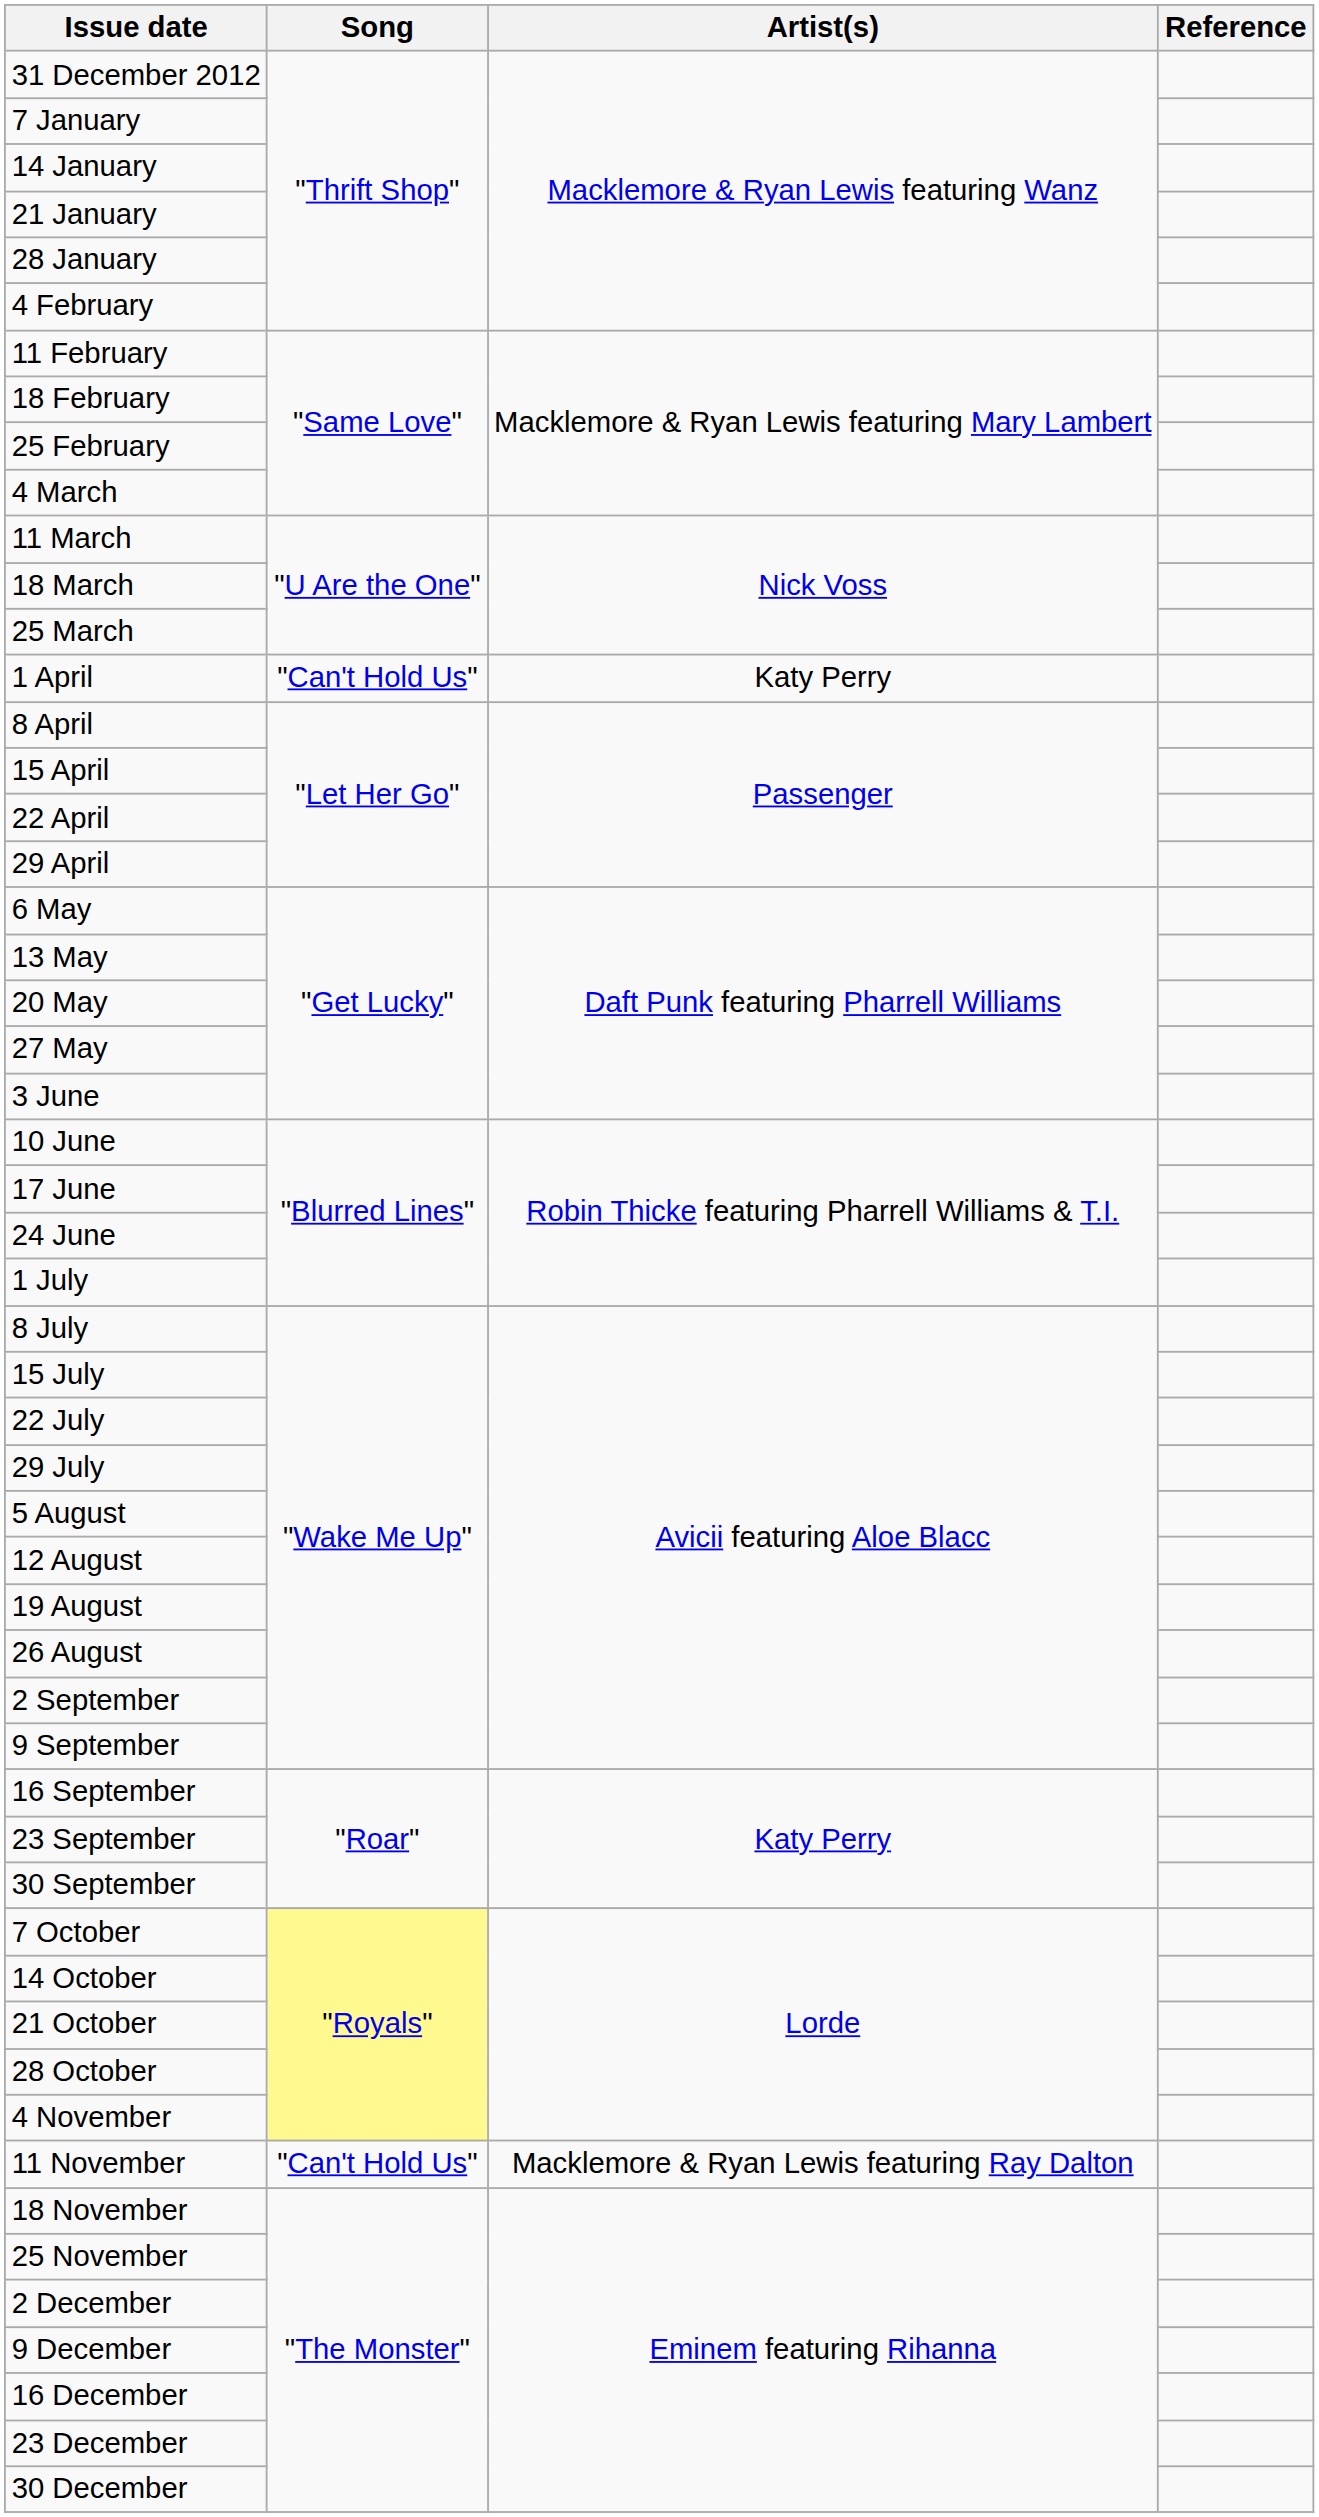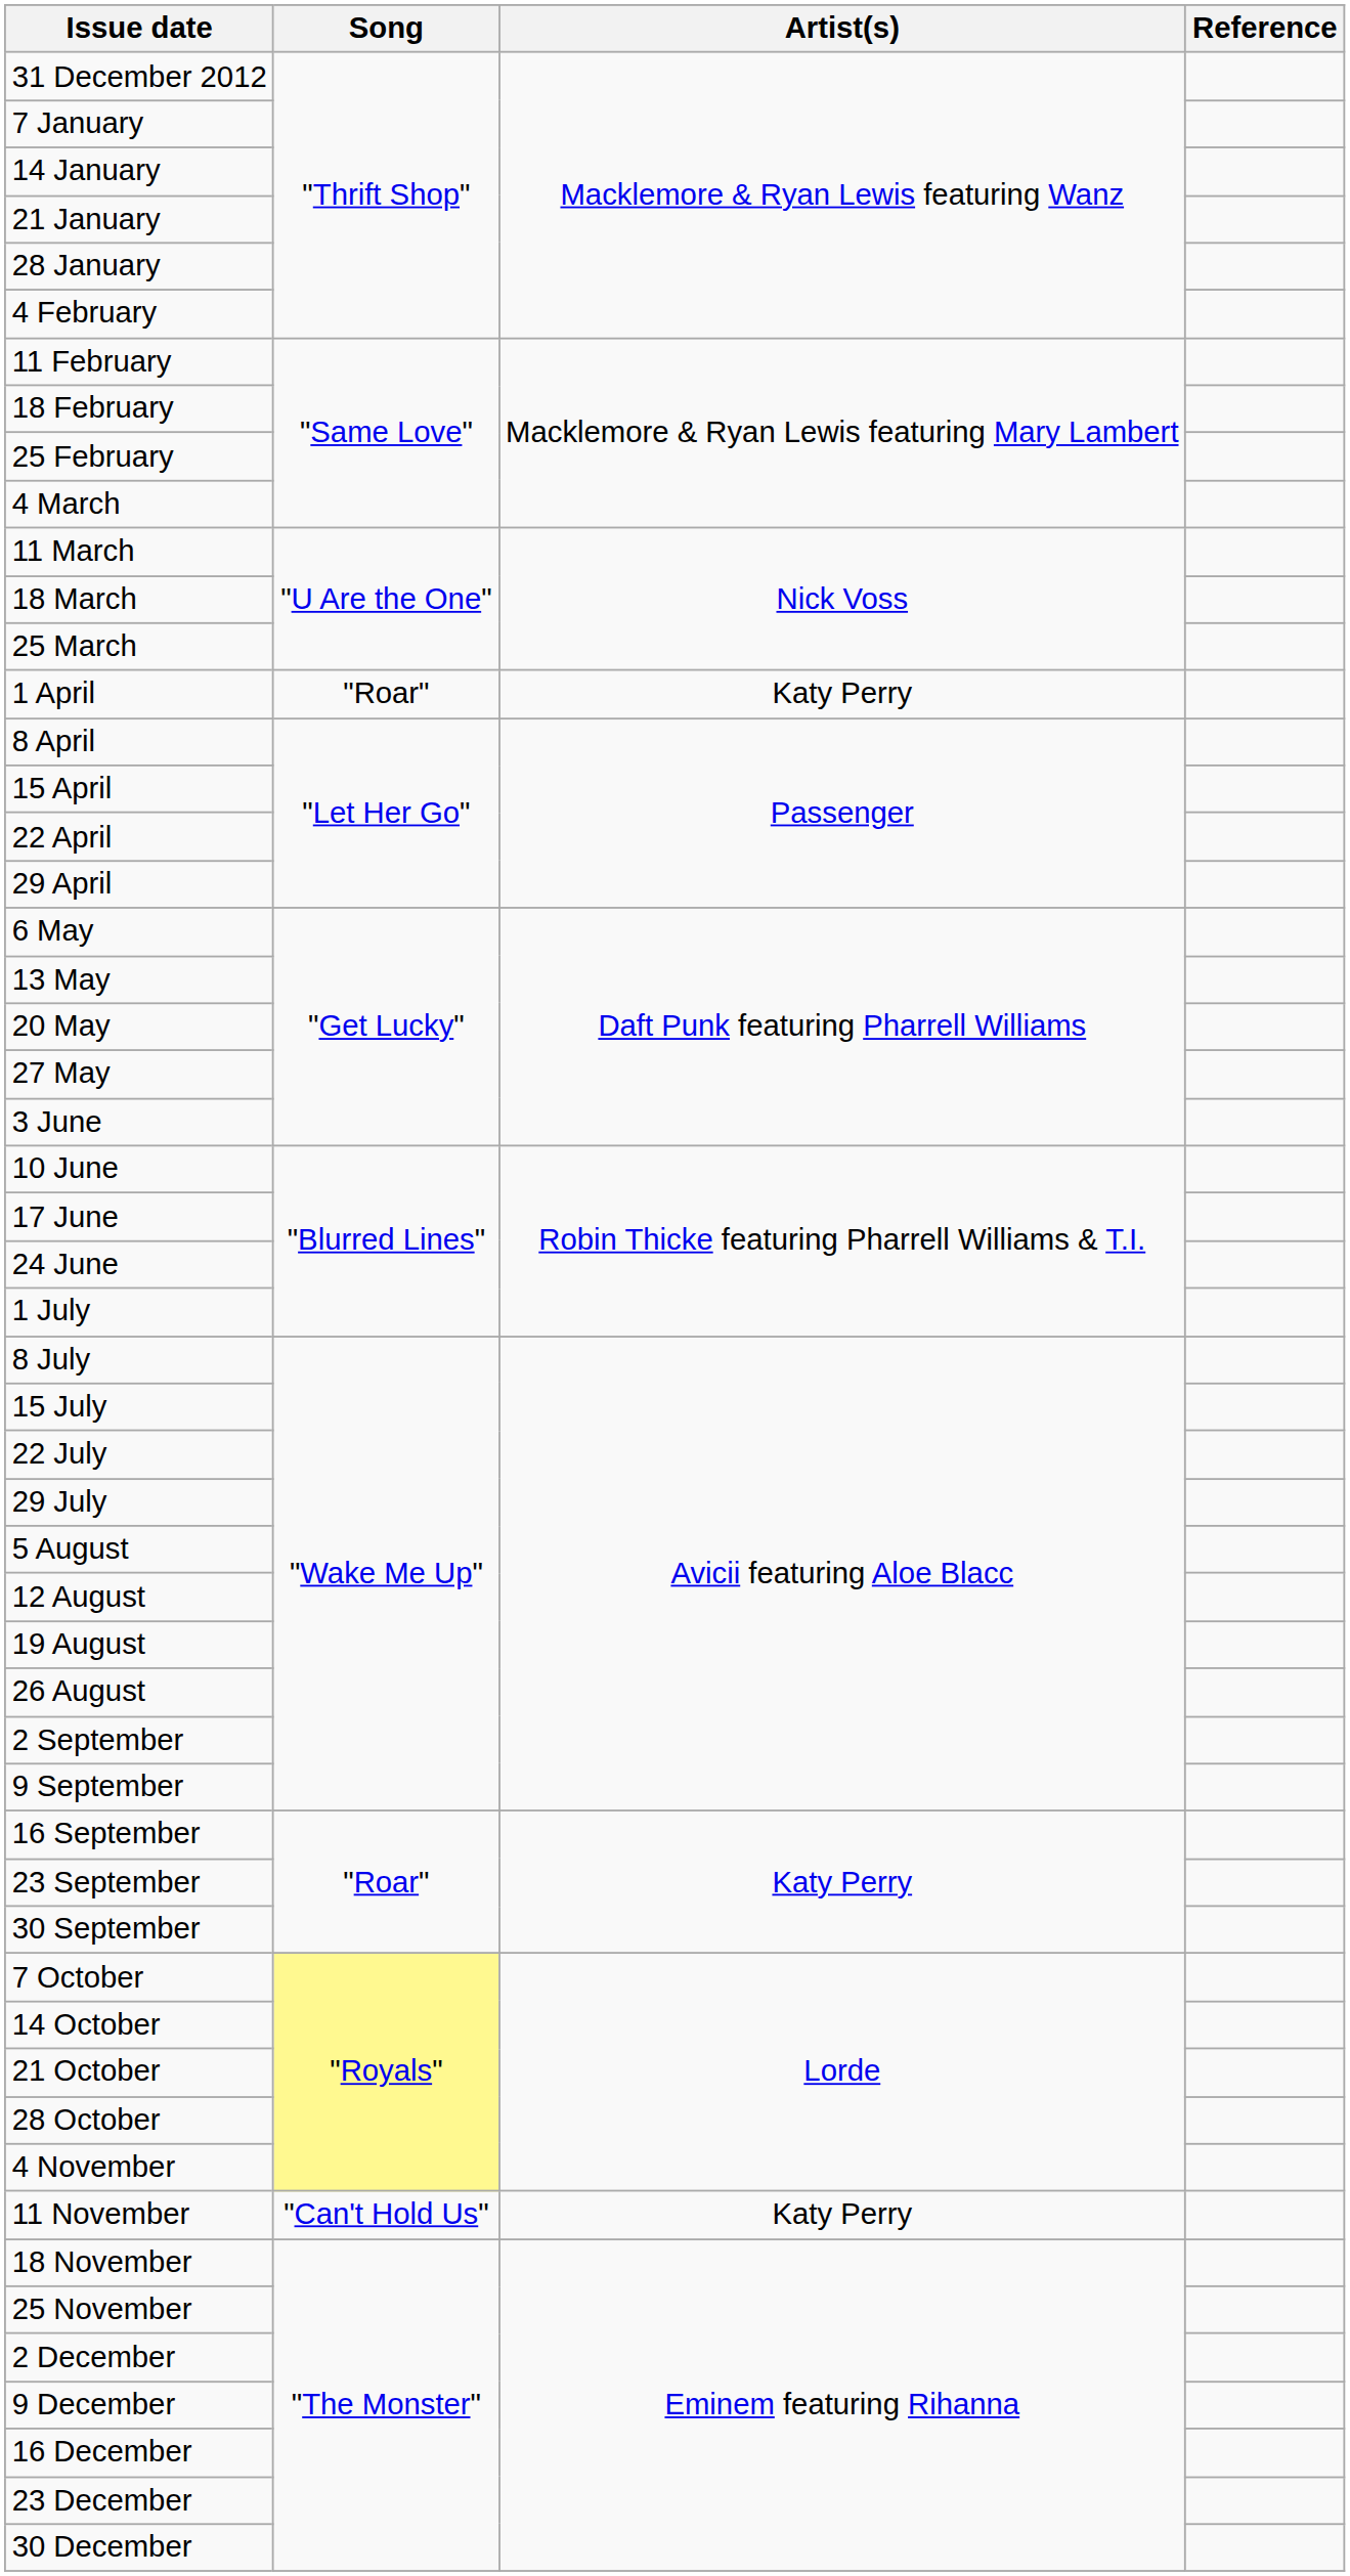1 April | Song: "Can't Hold Us" -> "Roar"
11 November | Artist(s): Macklemore & Ryan Lewis featuring Ray Dalton -> Katy Perry
